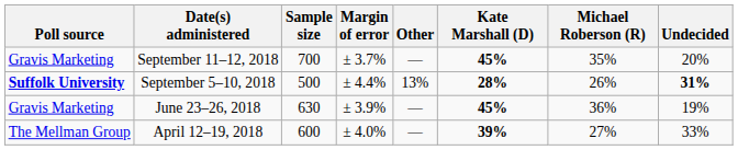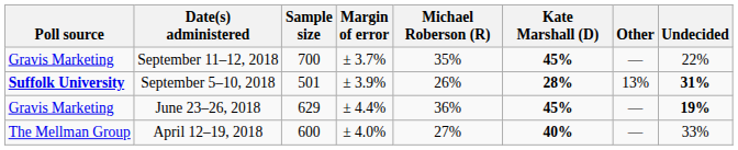columns swapped: Michael Roberson (R) <-> Other
September 11–12, 2018 | Undecided: 20% -> 22%
September 5–10, 2018 | Sample size: 500 -> 501
September 5–10, 2018 | Margin of error: ± 4.4% -> ± 3.9%
June 23–26, 2018 | Sample size: 630 -> 629
June 23–26, 2018 | Margin of error: ± 3.9% -> ± 4.4%
June 23–26, 2018 | Undecided: normal -> bold
April 12–19, 2018 | Kate Marshall (D): 39% -> 40%
